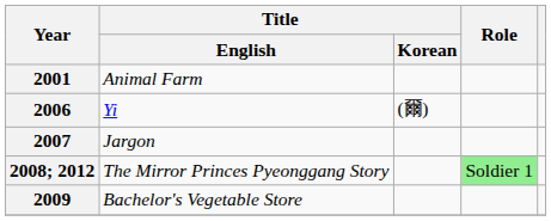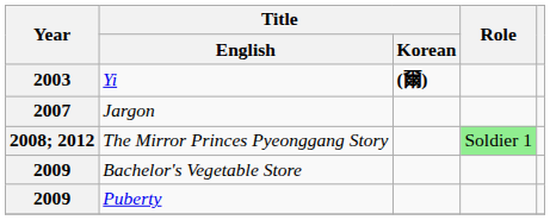- row: 2001 | Animal Farm
Yi | Year: 2006 -> 2003
Yi | Title / Korean: normal -> bold
+ row: 2009 | Puberty
